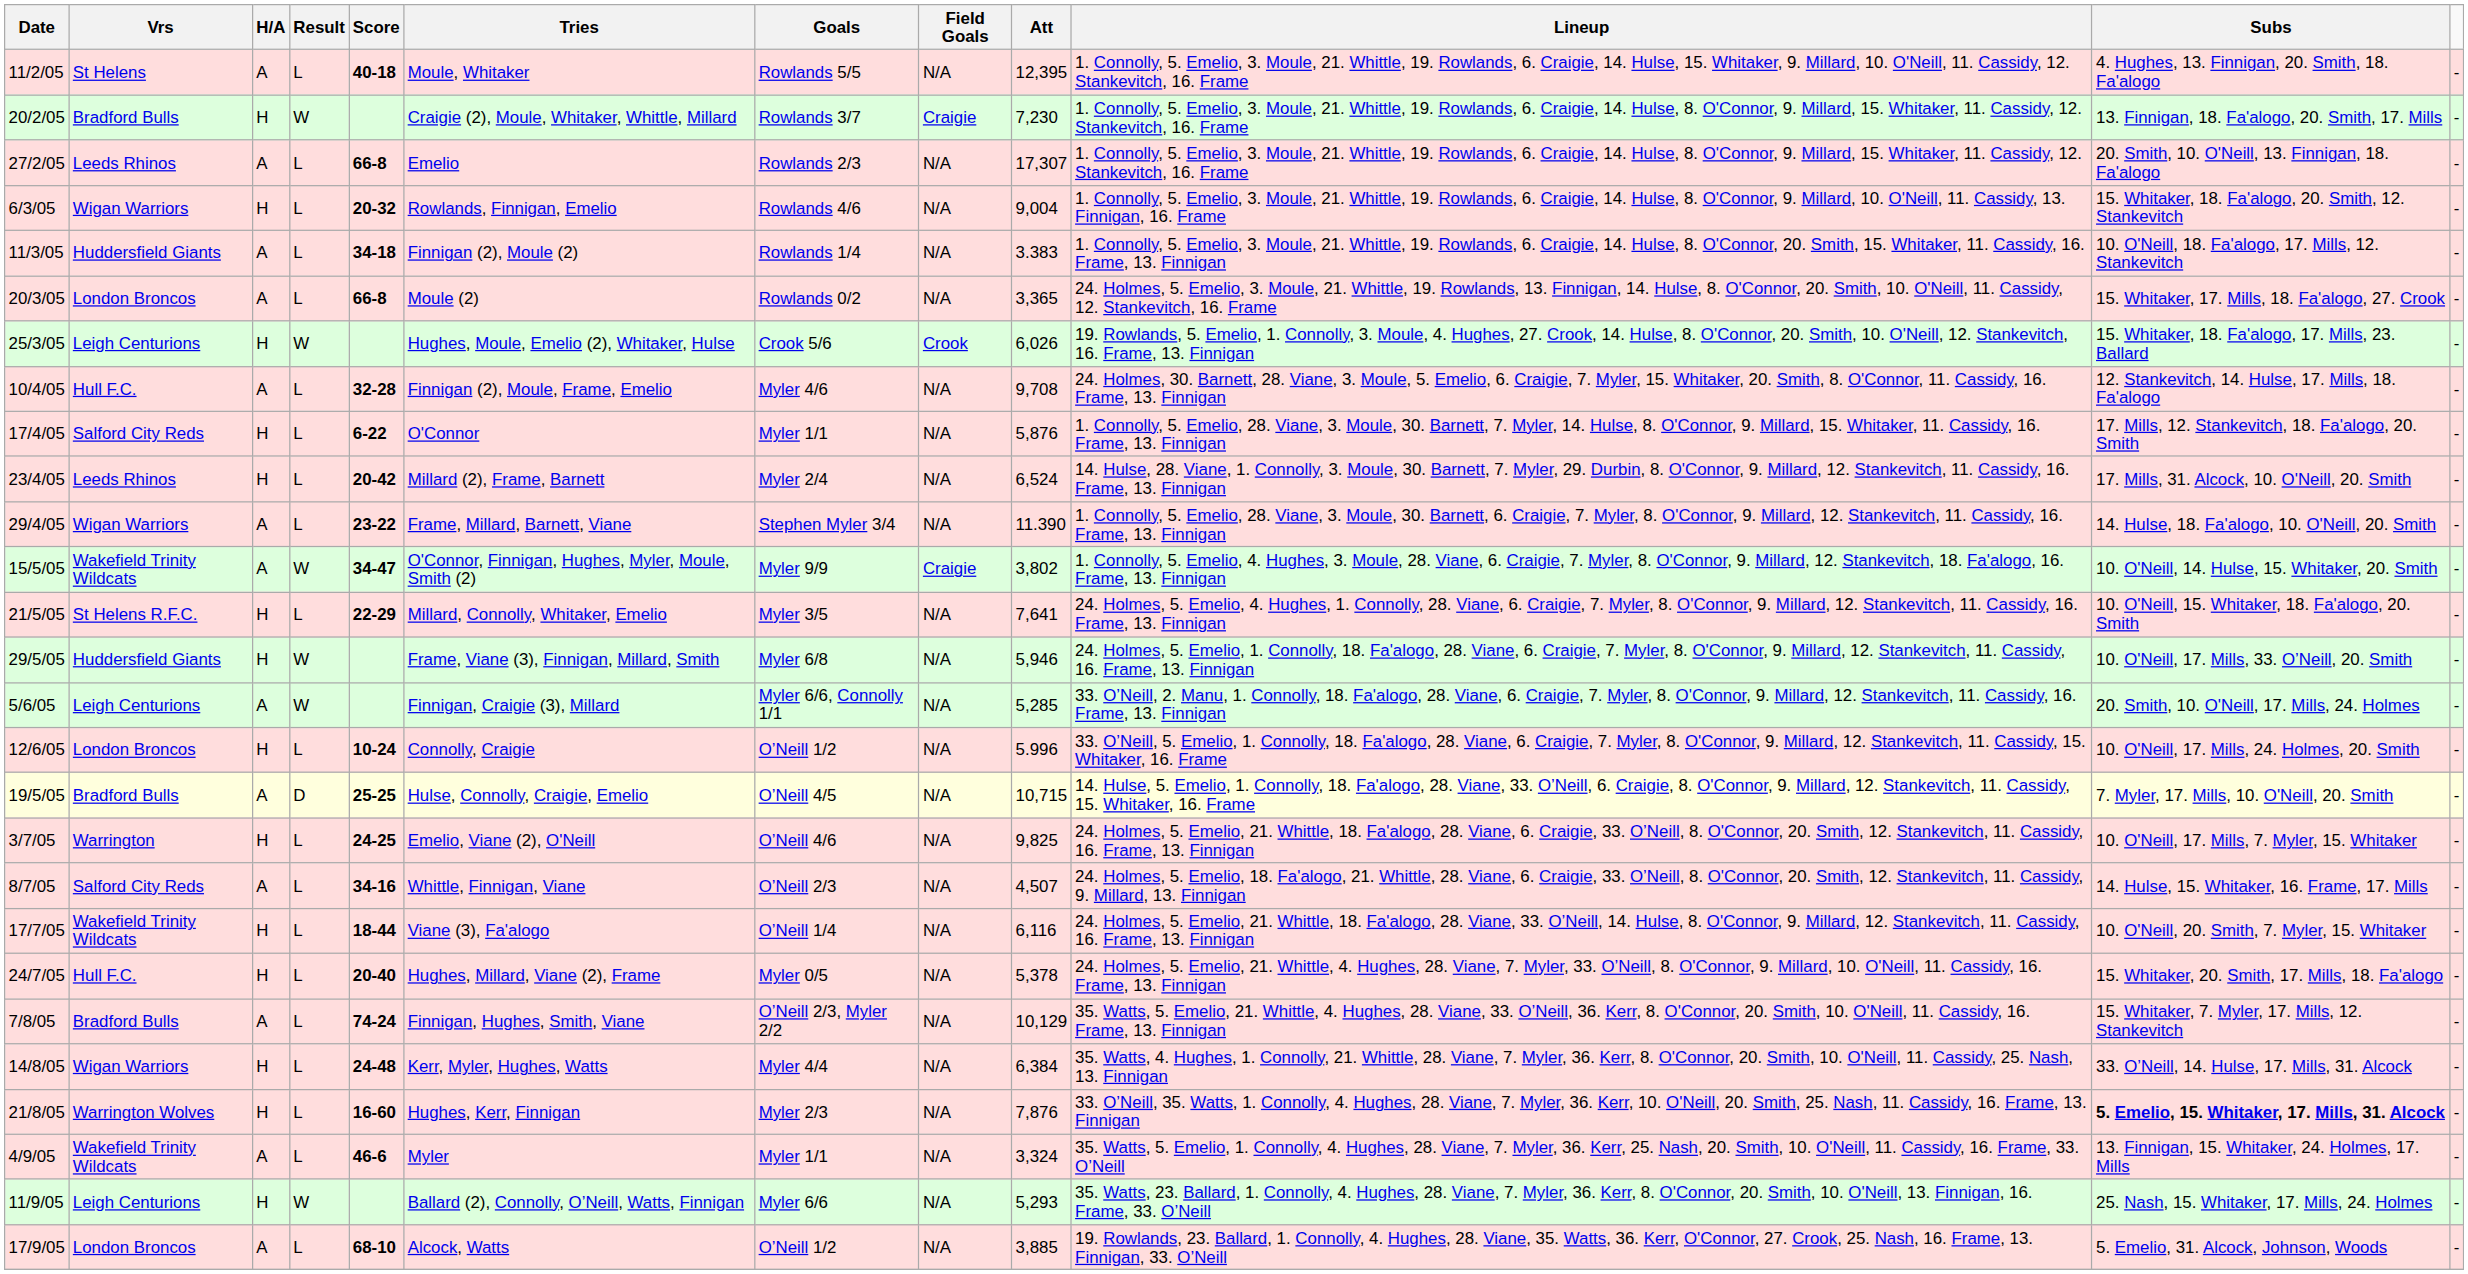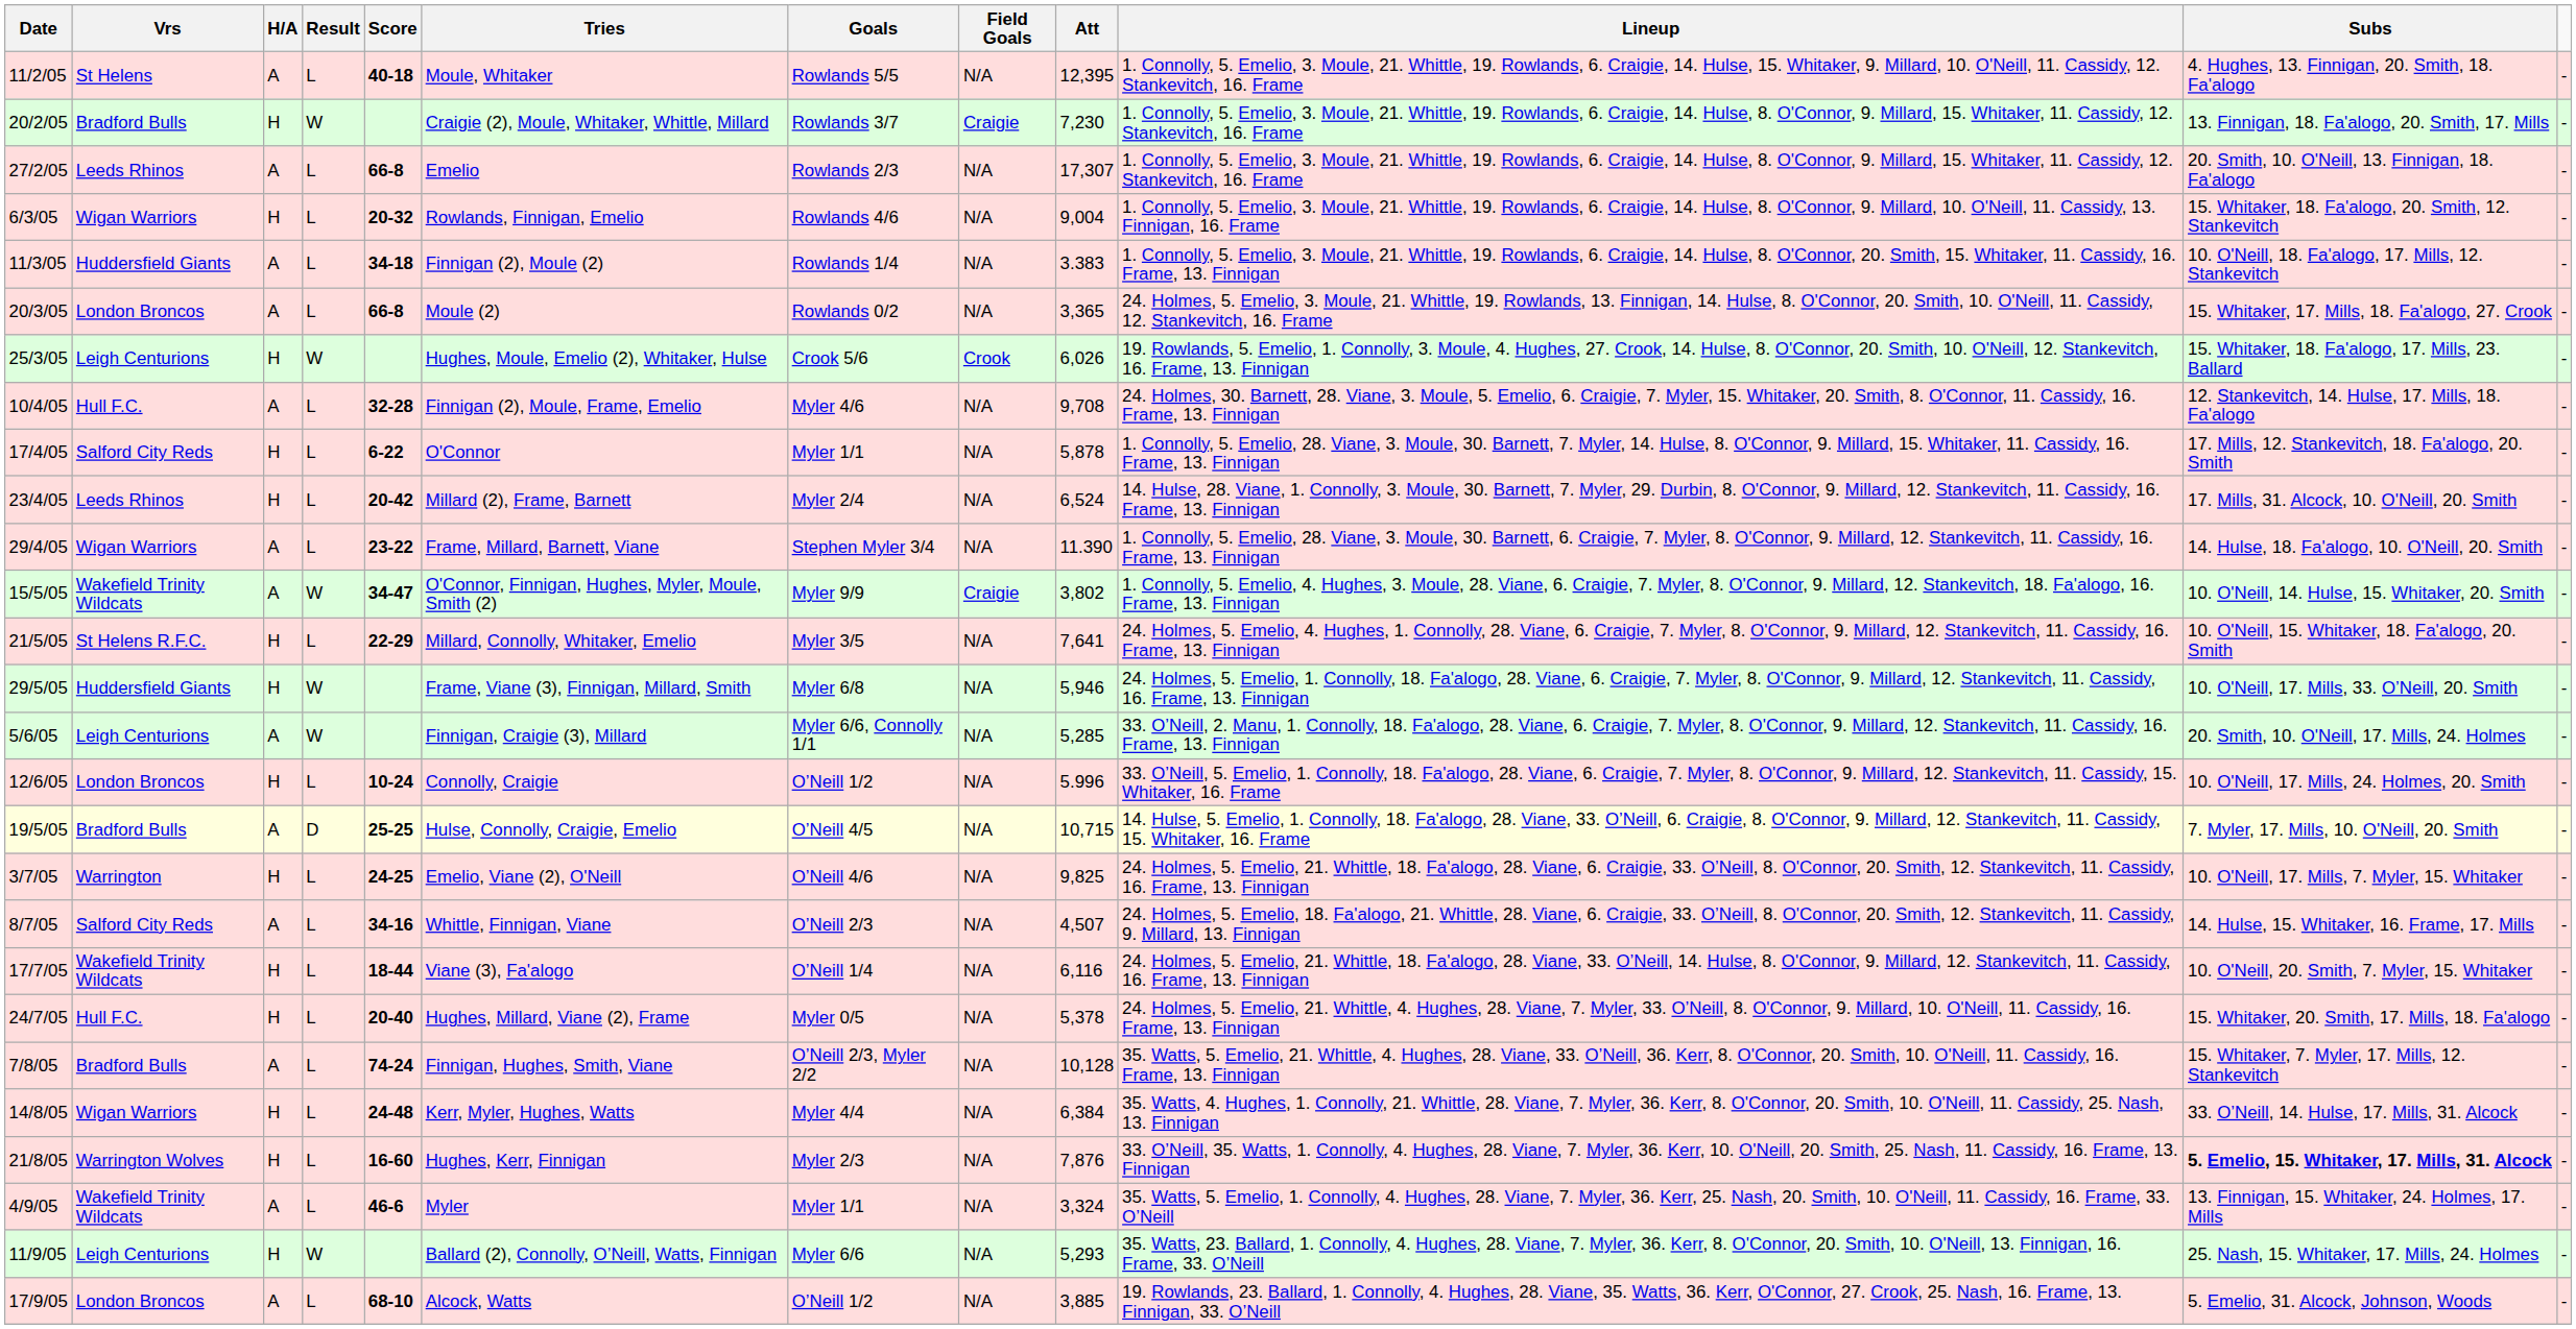17/4/05 | Att: 5,876 -> 5,878
7/8/05 | Att: 10,129 -> 10,128
